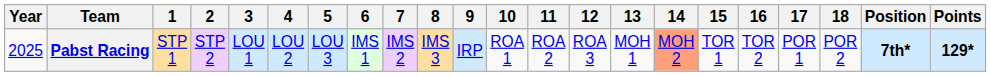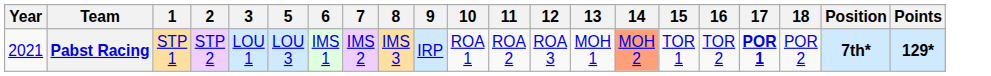- column: 4 | LOU 2
Pabst Racing | Year: 2025 -> 2021
Pabst Racing | 17: normal -> bold
